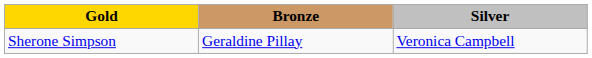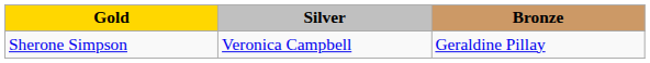columns swapped: Silver <-> Bronze
